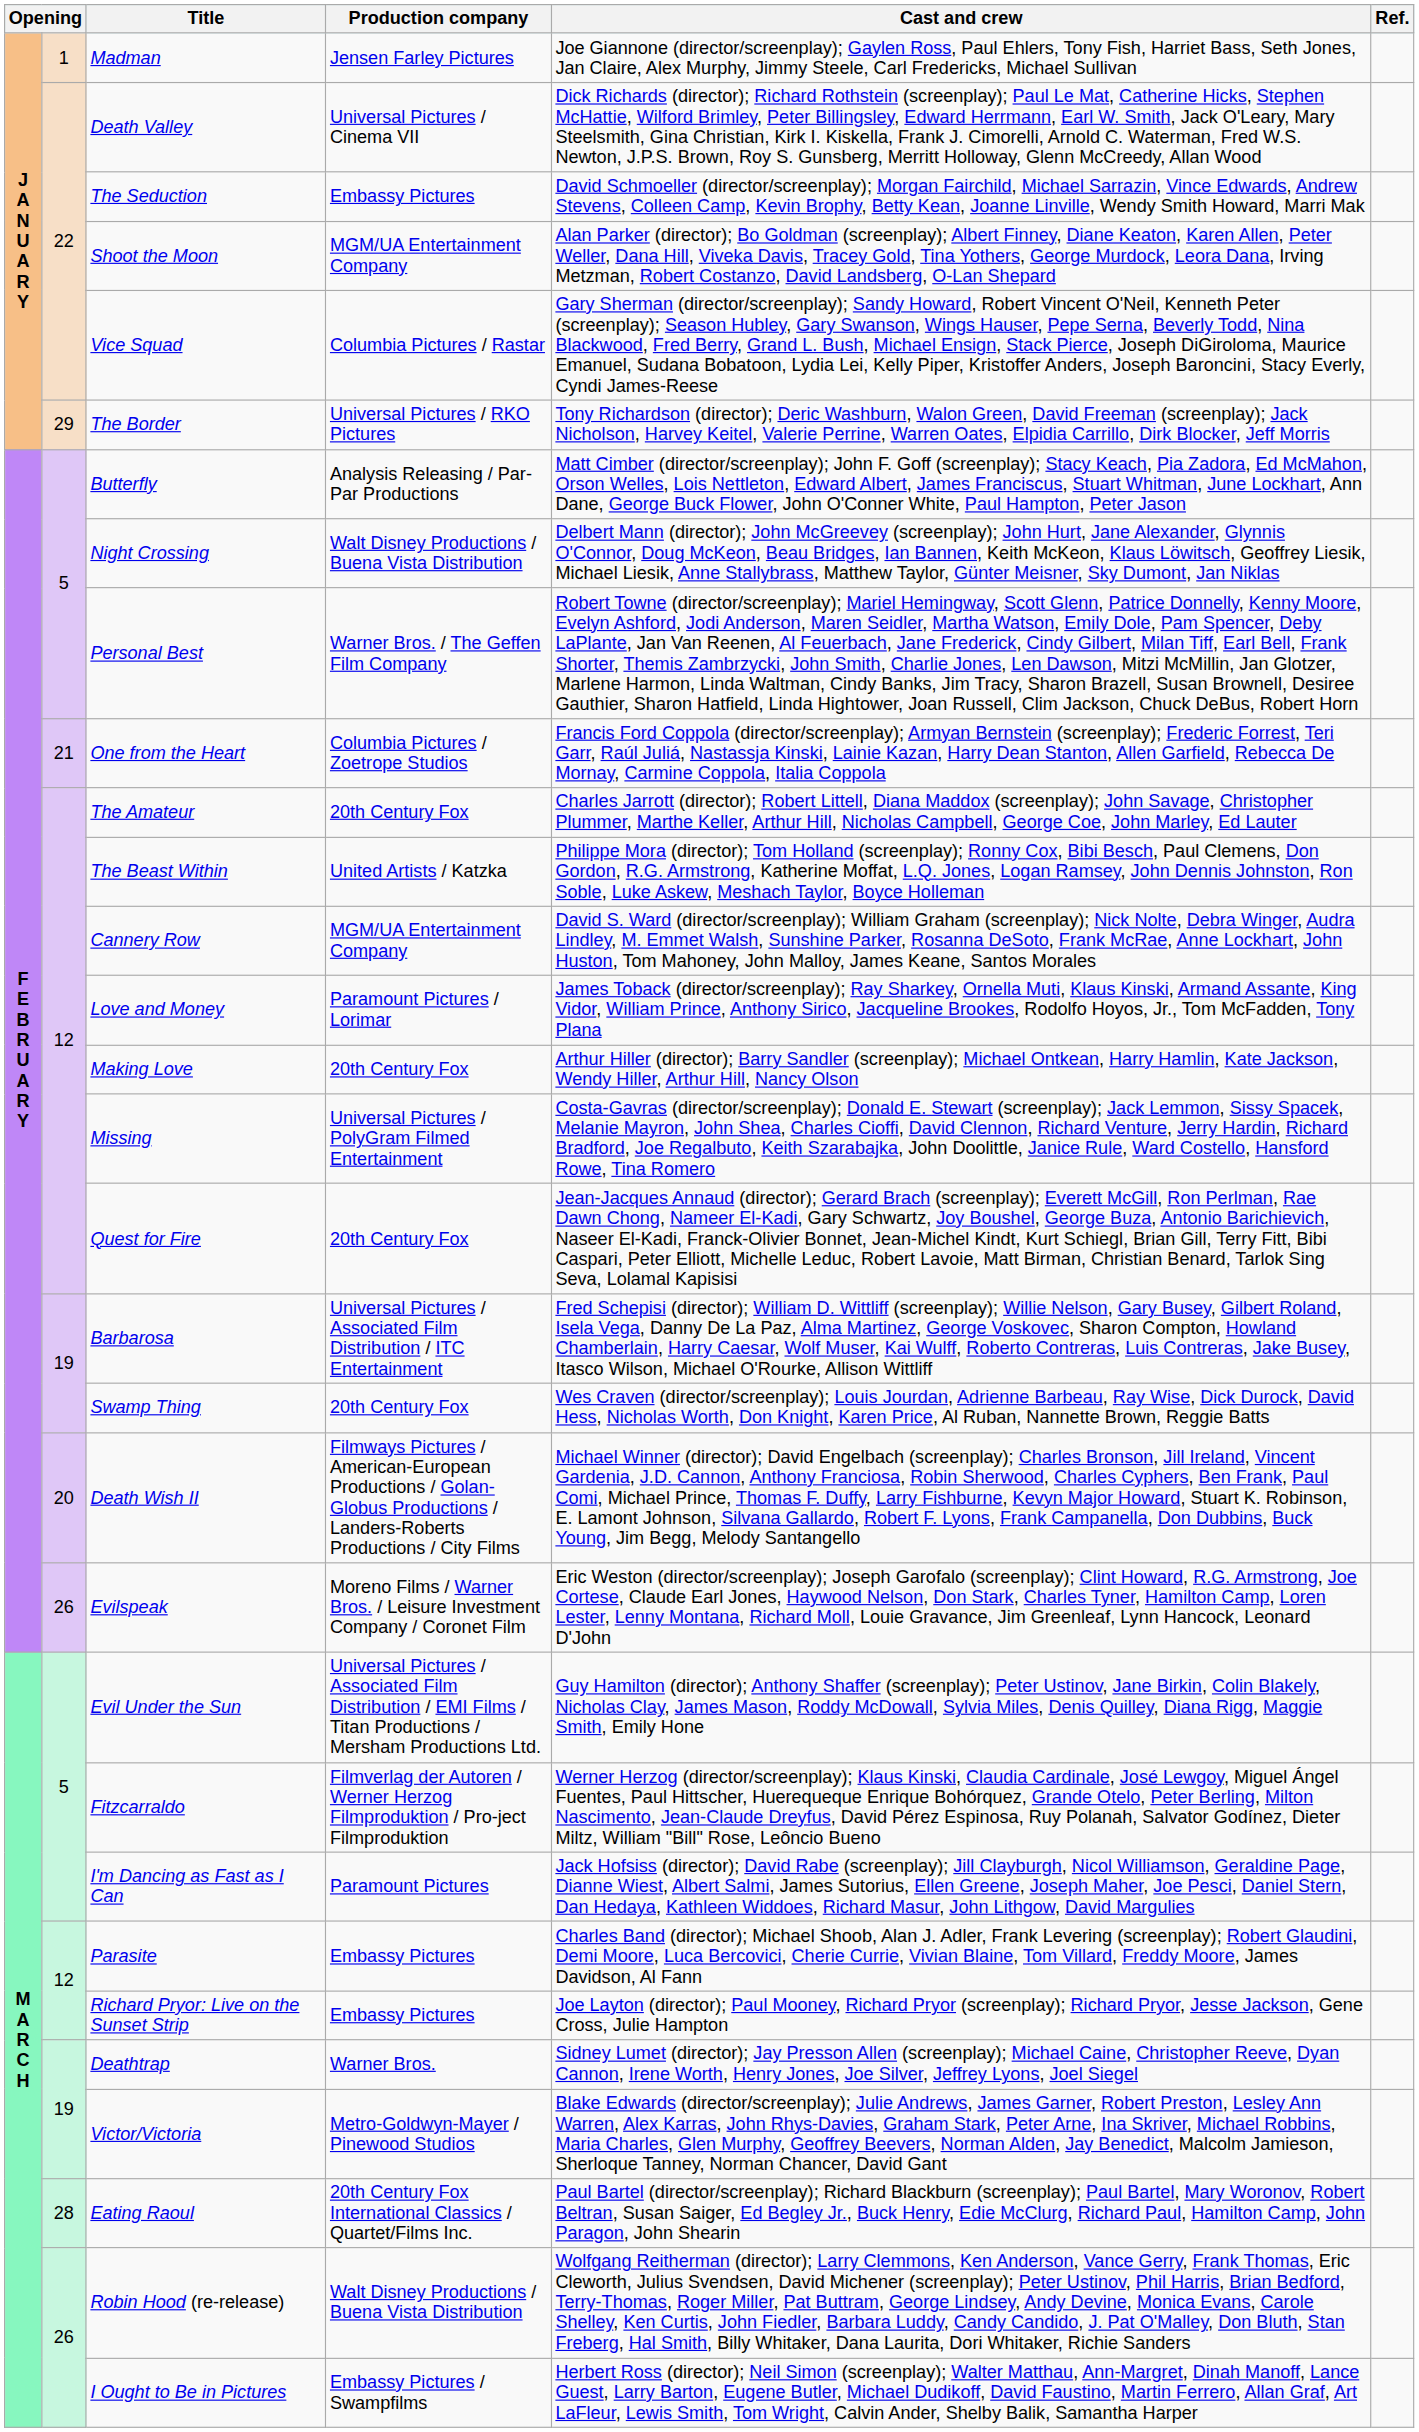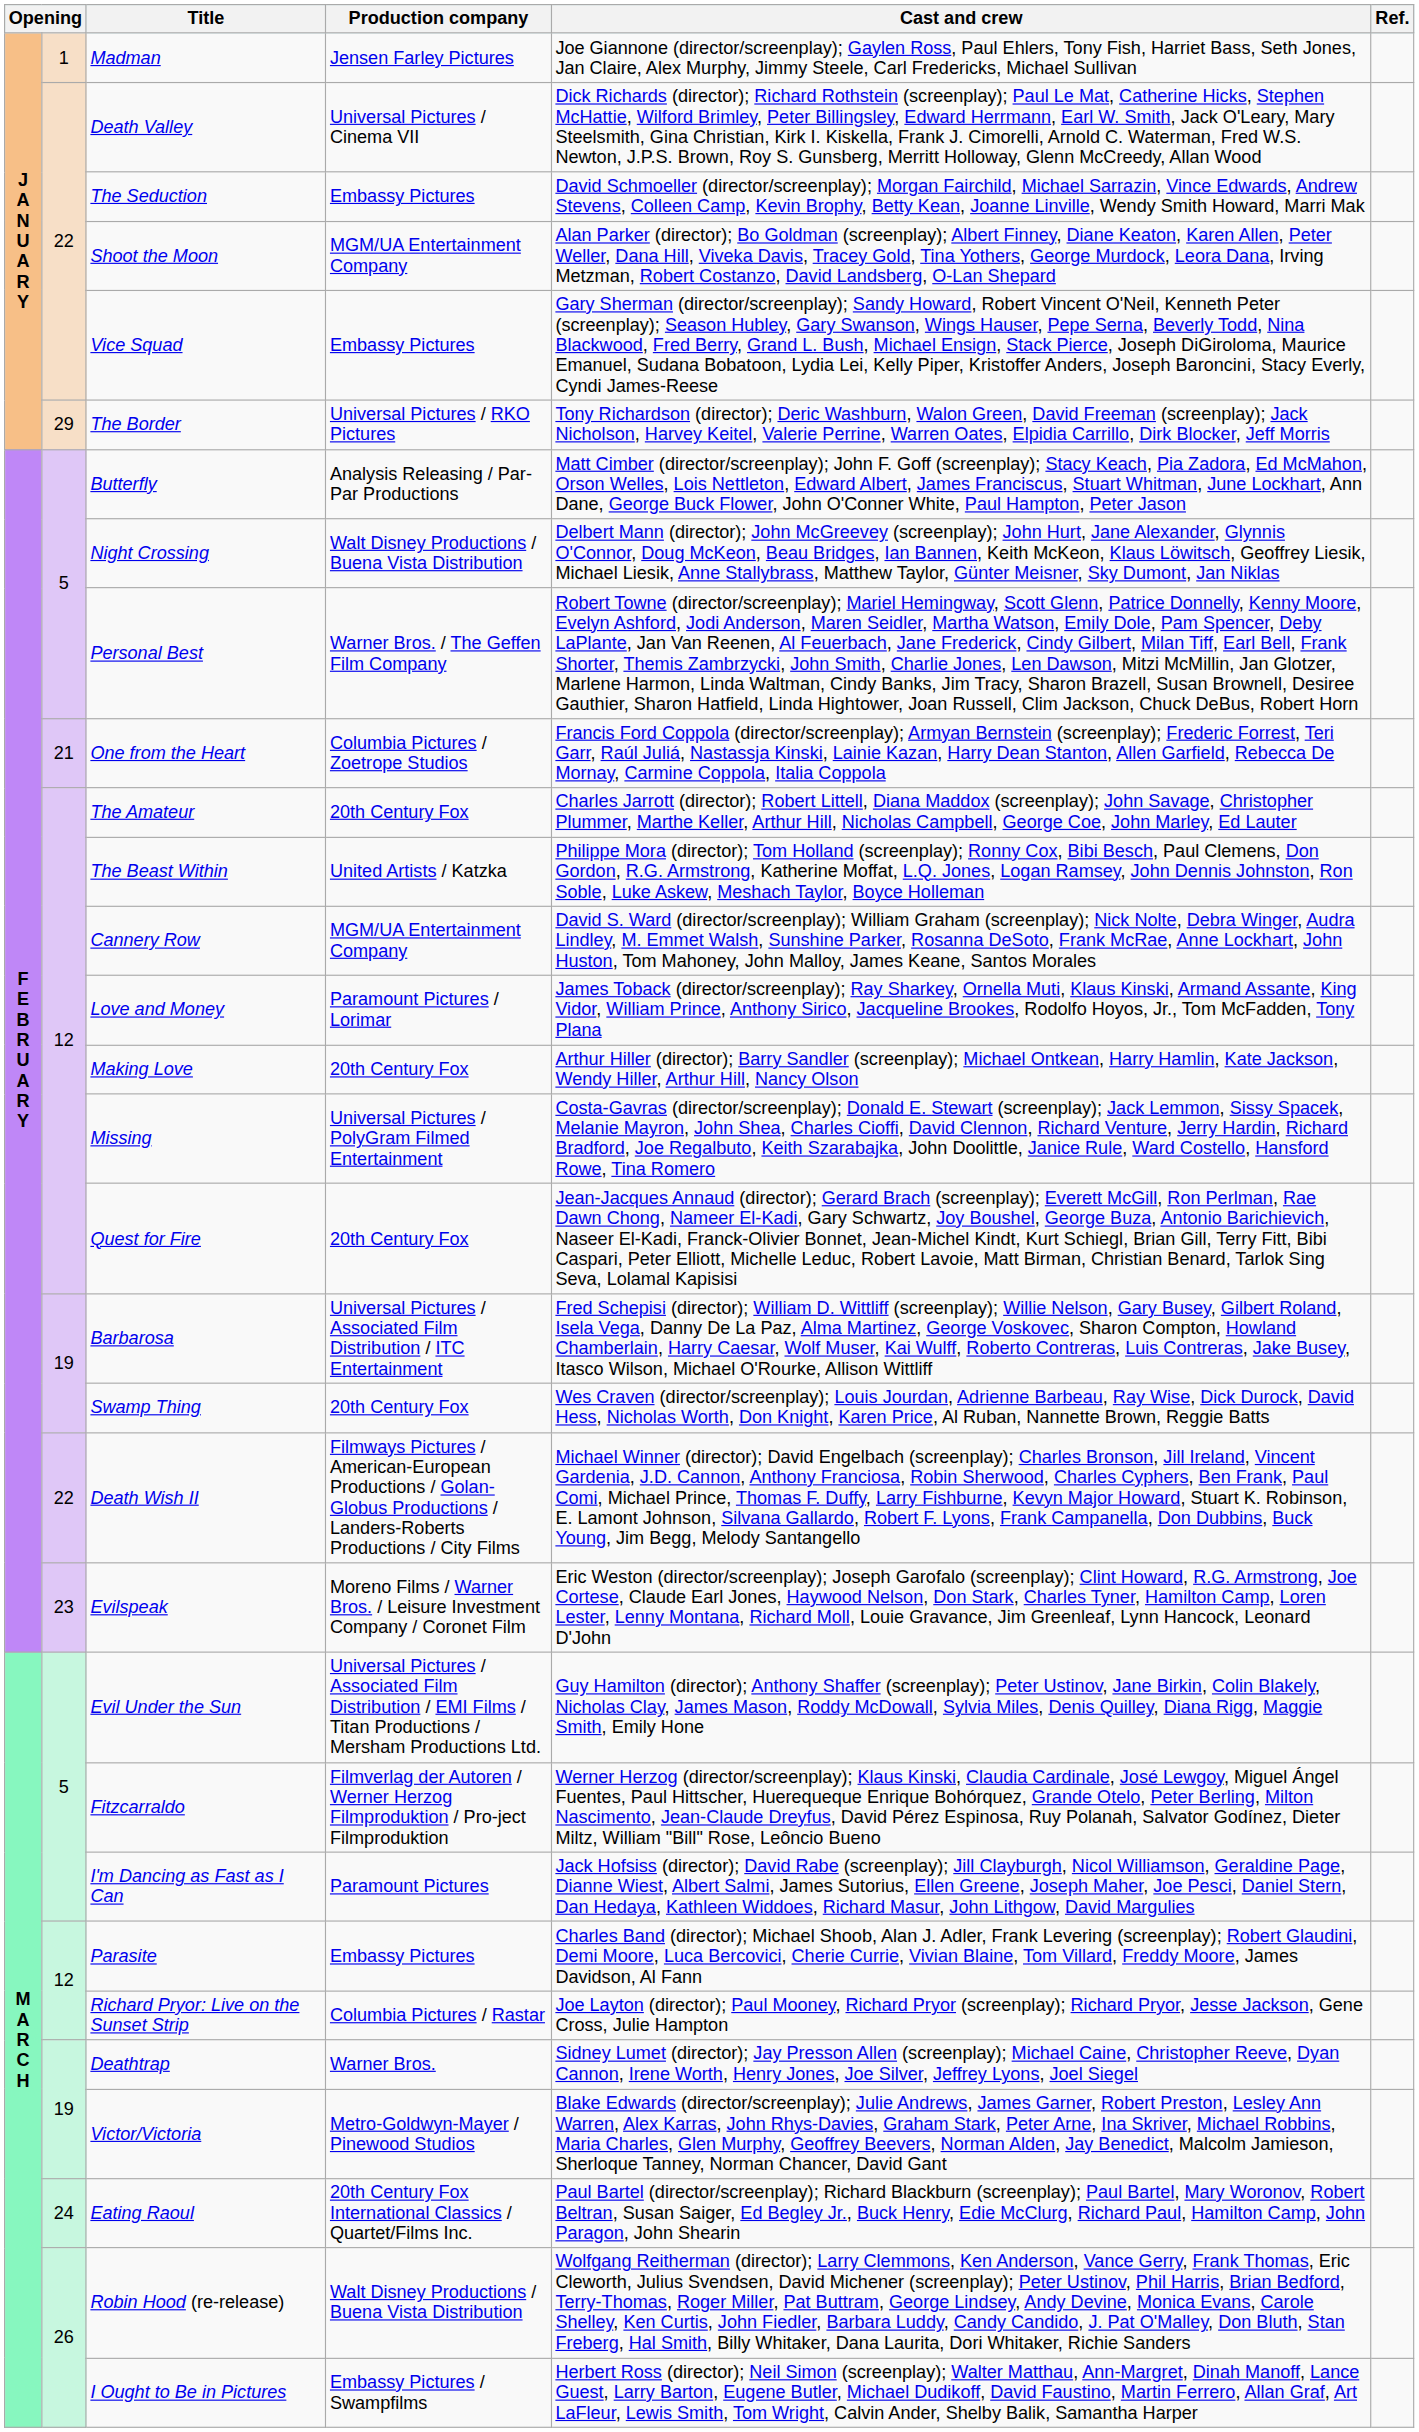Vice Squad | Production company: Columbia Pictures / Rastar -> Embassy Pictures
Death Wish II | column 2: 20 -> 22
Evilspeak | column 2: 26 -> 23
Richard Pryor: Live on the Sunset Strip | Production company: Embassy Pictures -> Columbia Pictures / Rastar
Eating Raoul | column 2: 28 -> 24
